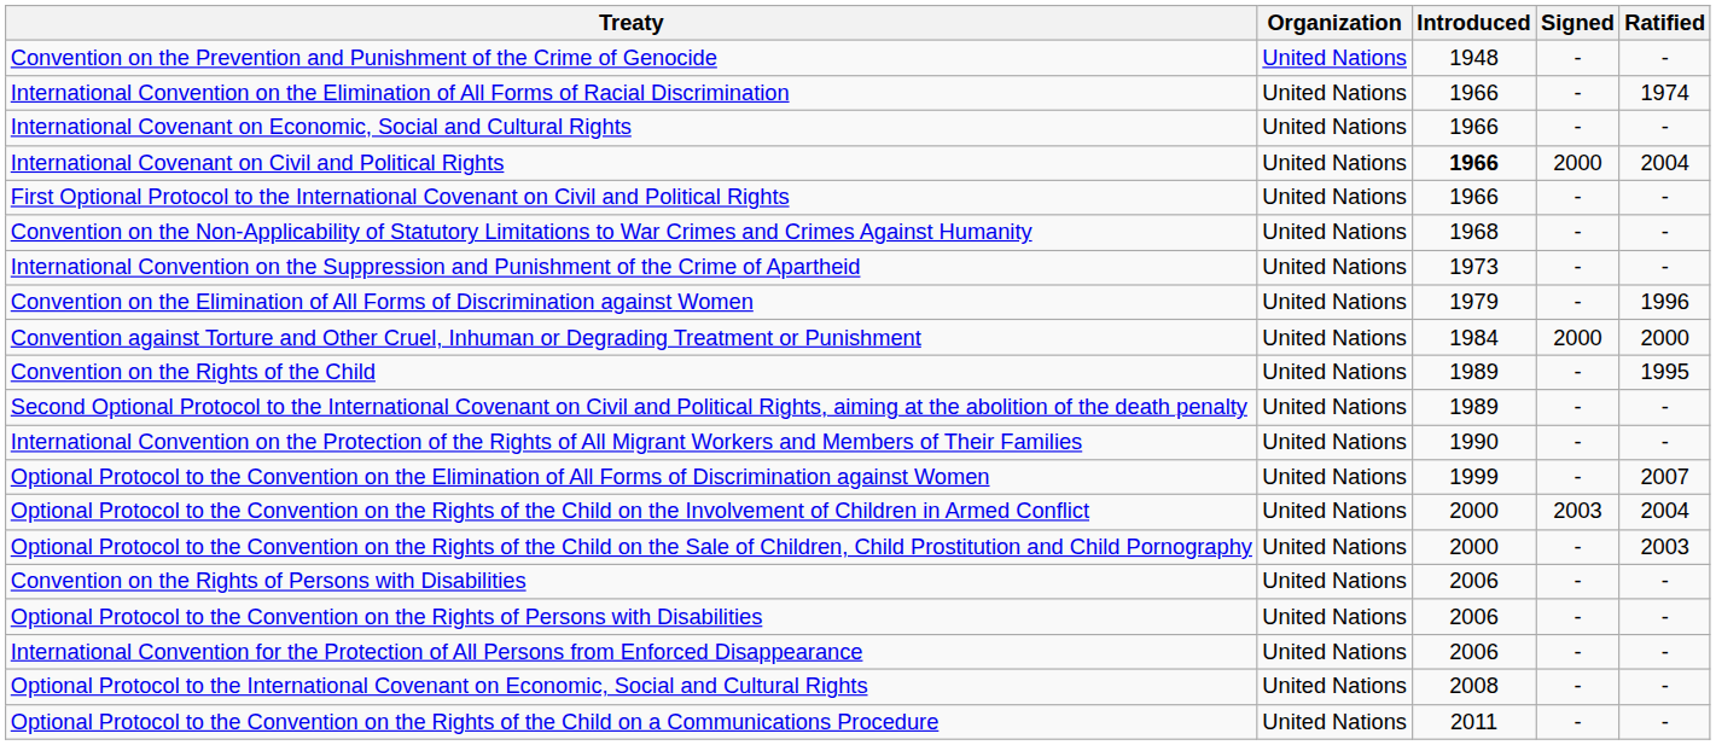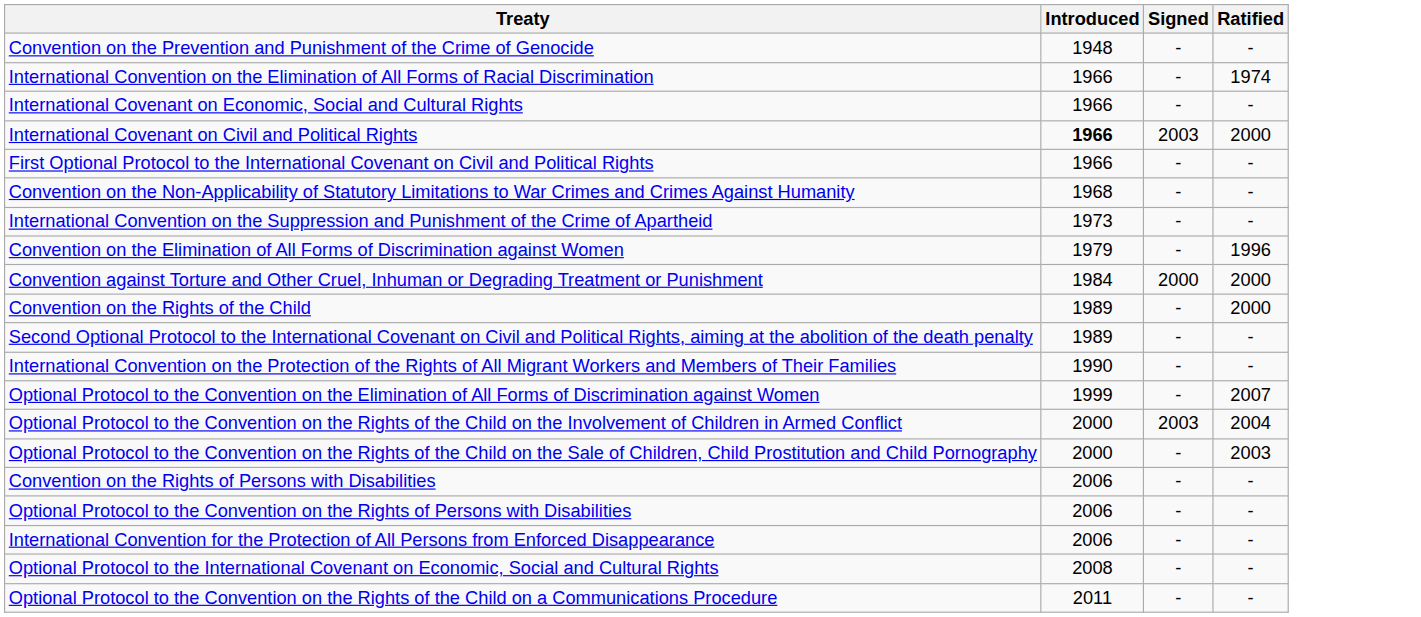- column: Organization | United Nations | United Nations | United Nations | United Nations | United Nations | United Nations | United Nations | United Nations | United Nations | United Nations | United Nations | United Nations | United Nations | United Nations | United Nations | United Nations | United Nations | United Nations | United Nations | United Nations
International Covenant on Civil and Political Rights | Signed: 2000 -> 2003
International Covenant on Civil and Political Rights | Ratified: 2004 -> 2000
Convention on the Rights of the Child | Ratified: 1995 -> 2000
